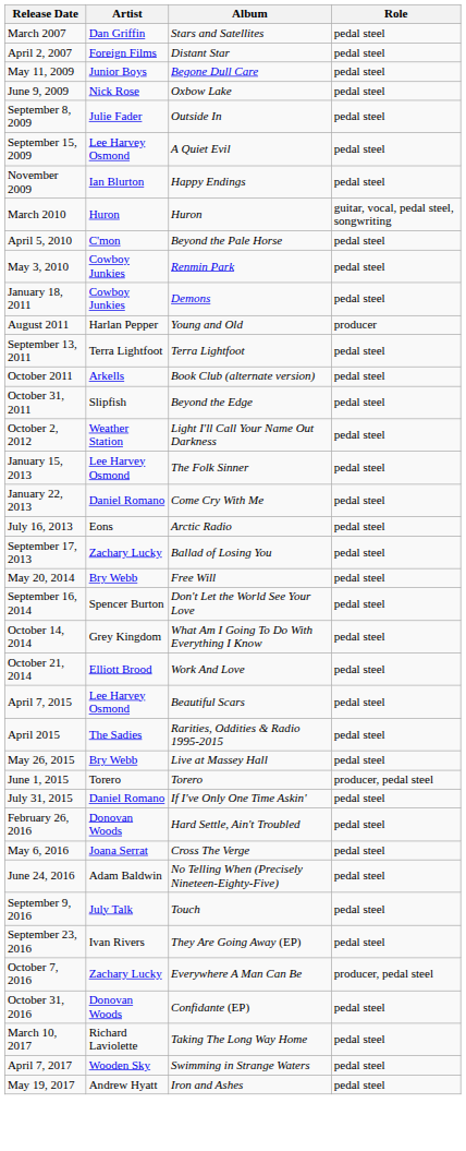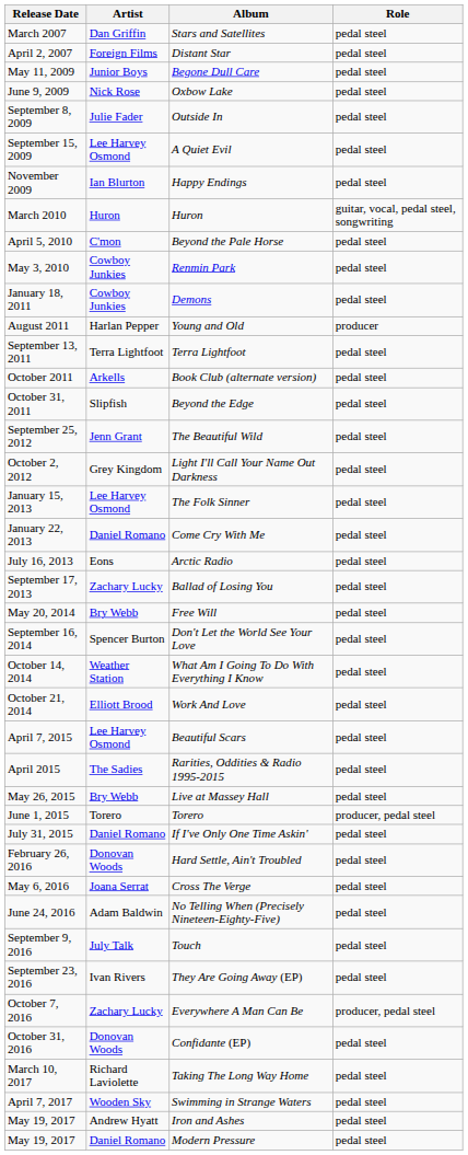+ row: September 25, 2012 | Jenn Grant | The Beautiful Wild | pedal steel
Light I'll Call Your Name Out Darkness | Artist: Weather Station -> Grey Kingdom
What Am I Going To Do With Everything I Know | Artist: Grey Kingdom -> Weather Station
+ row: May 19, 2017 | Daniel Romano | Modern Pressure | pedal steel
